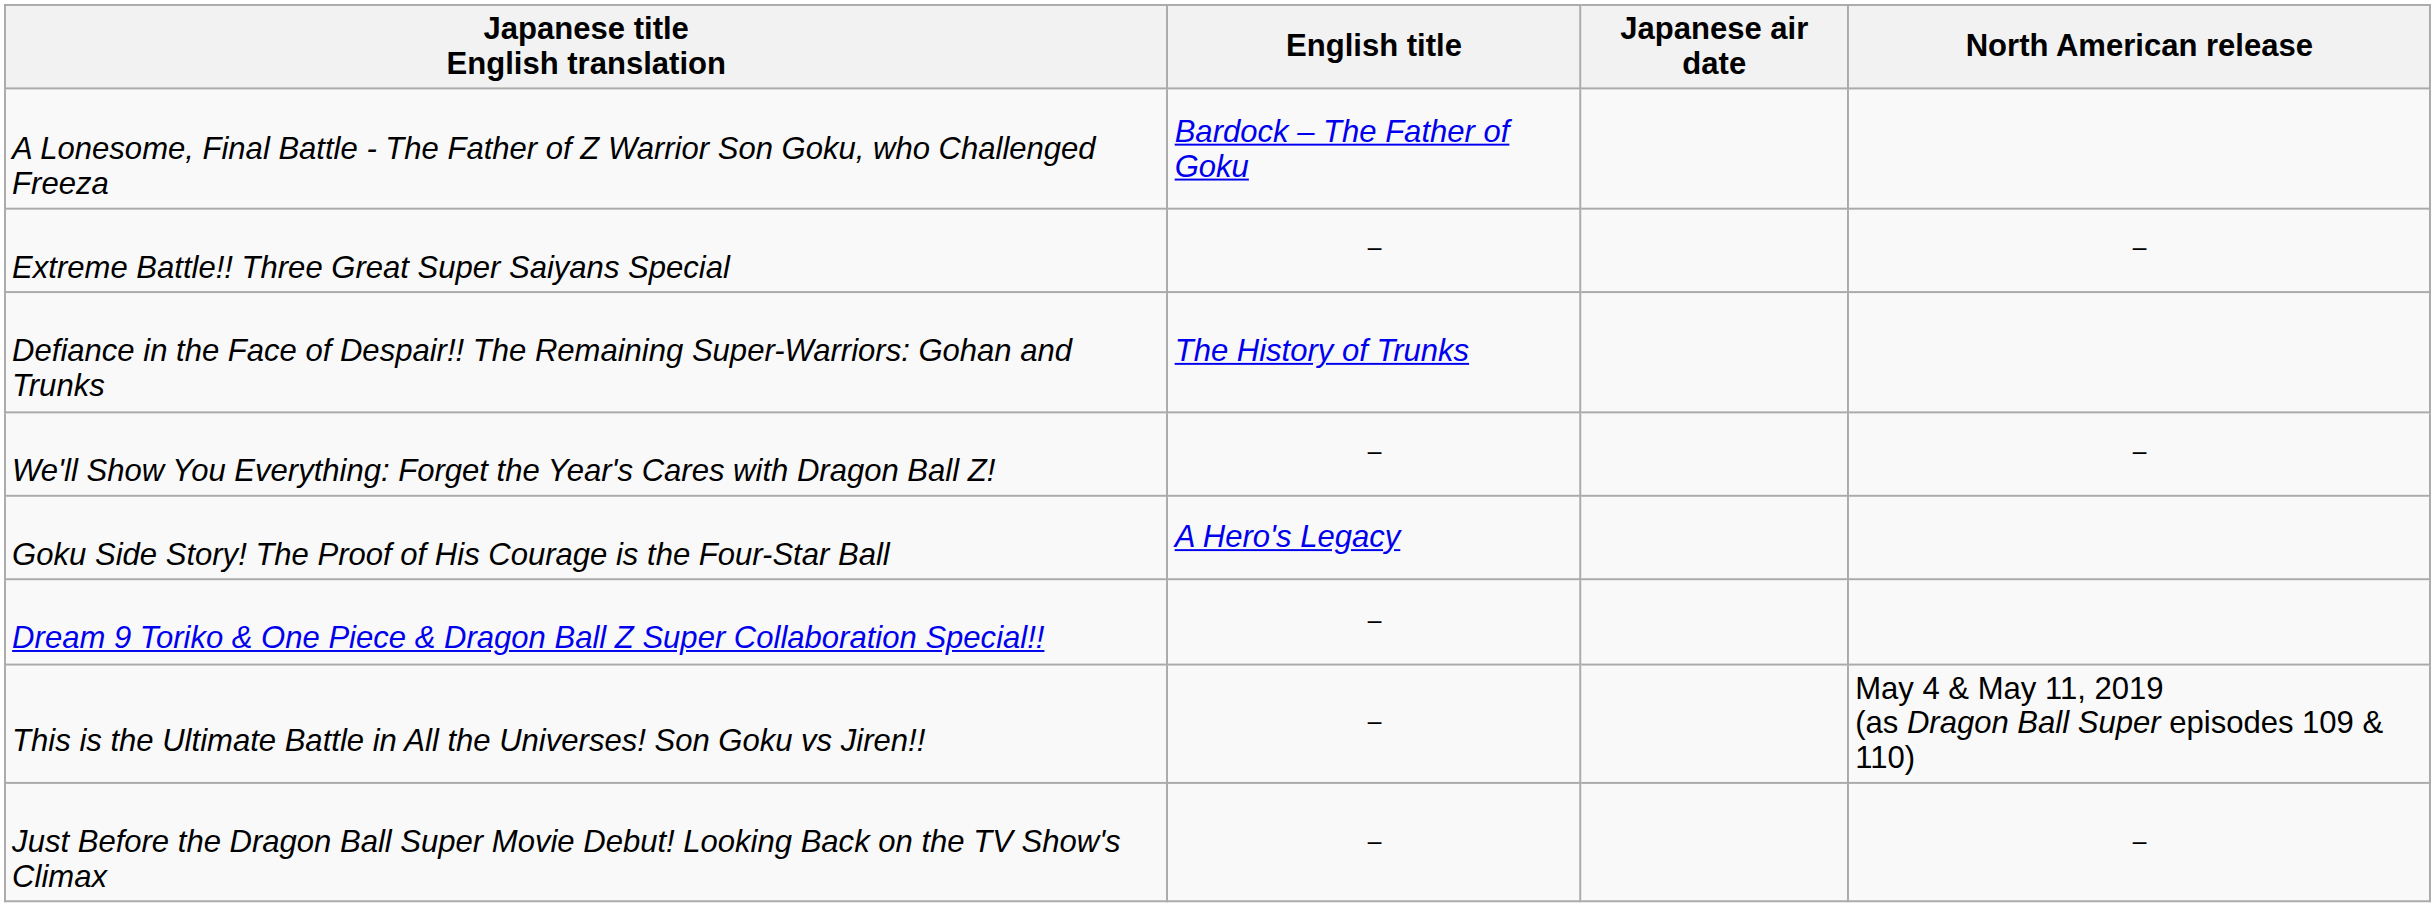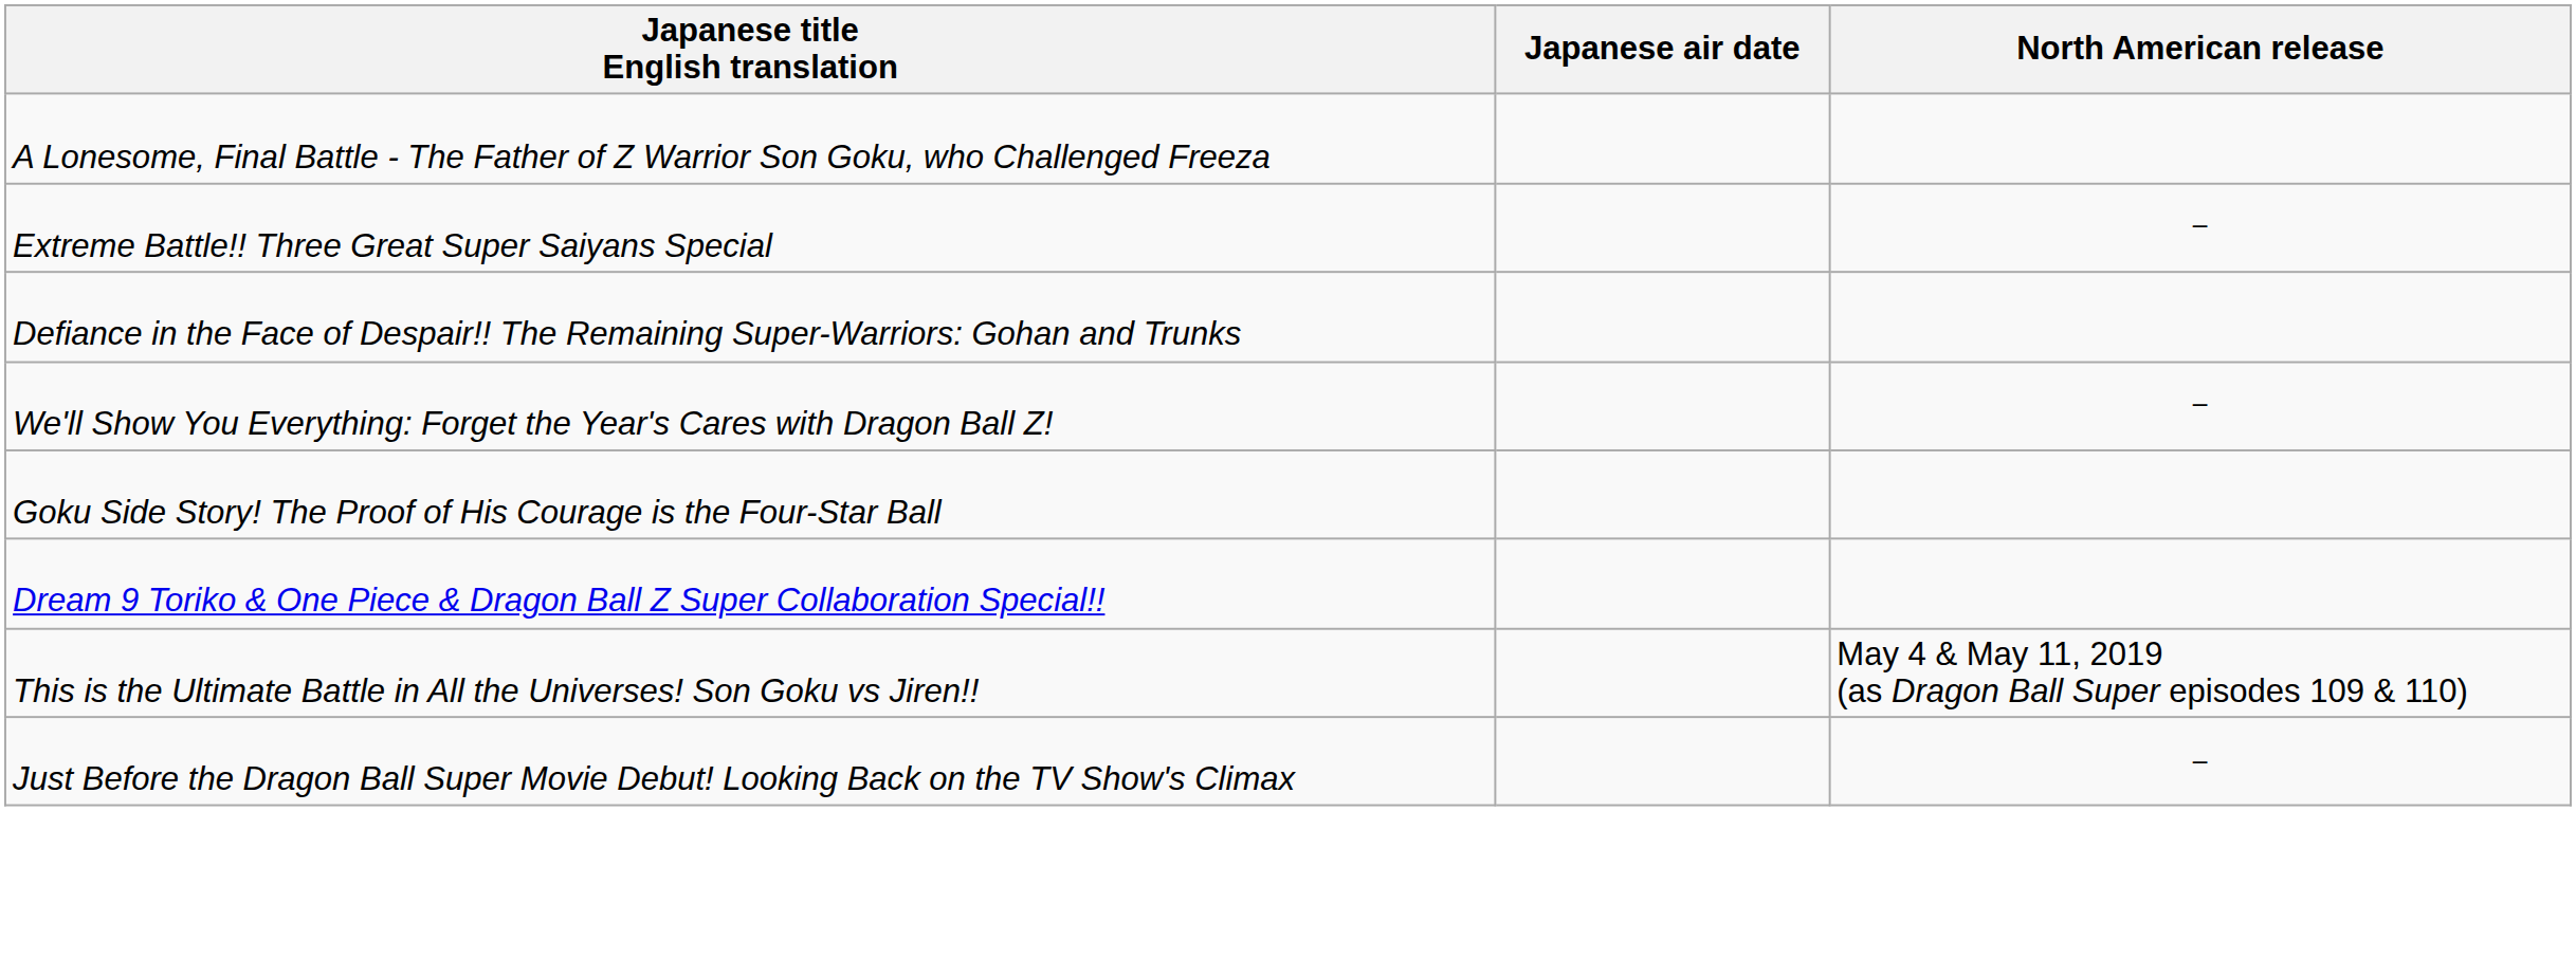- column: English title | Bardock – The Father of Goku | － | The History of Trunks | － | A Hero's Legacy | － | － | －
